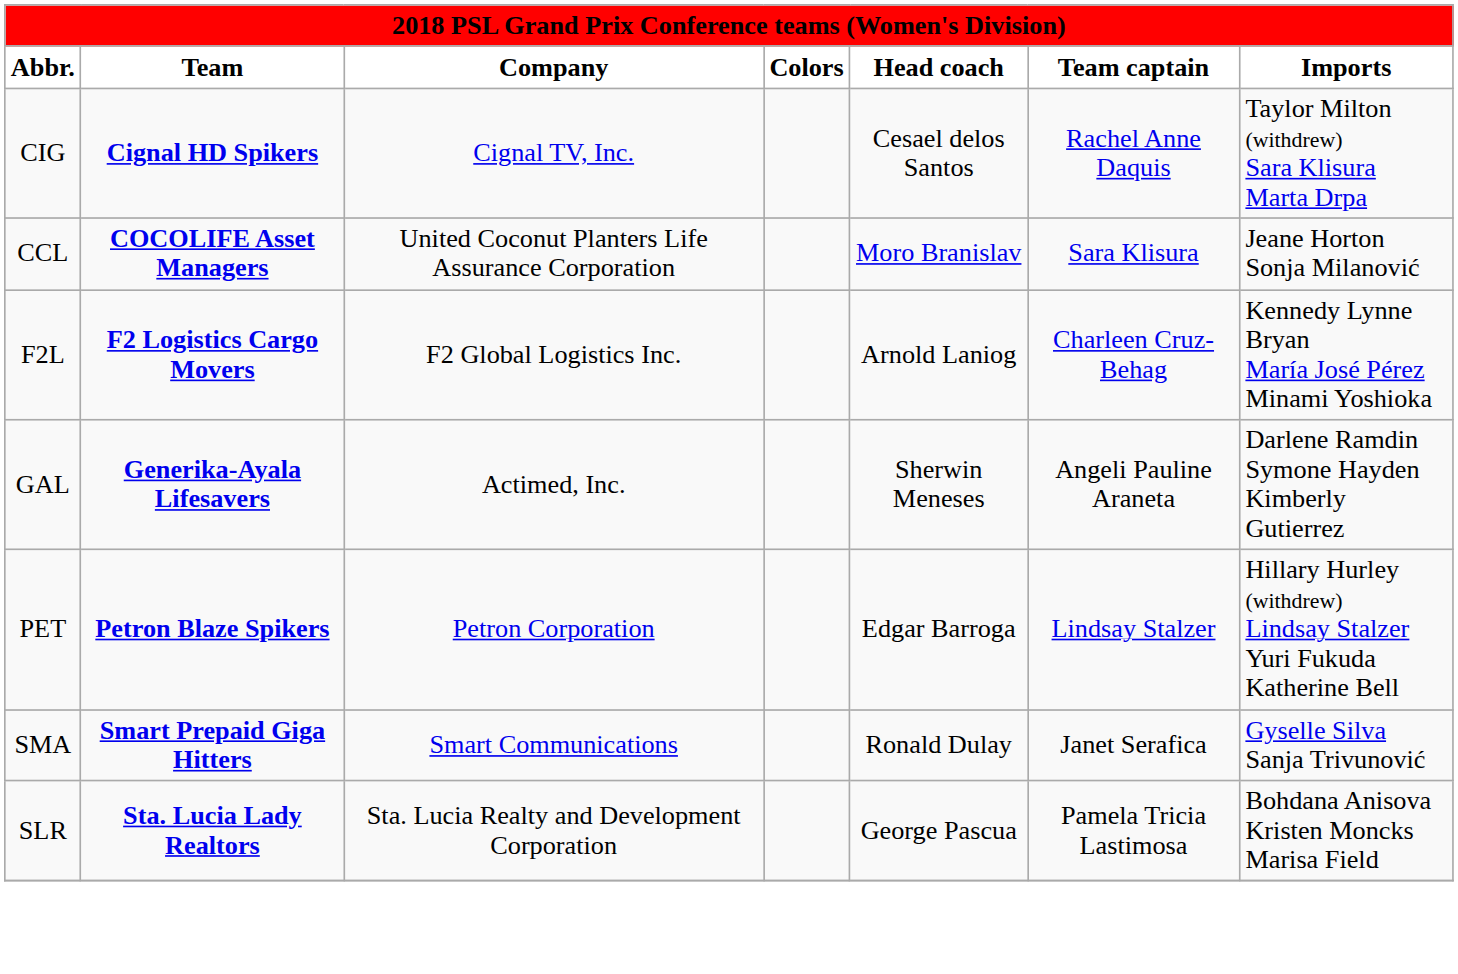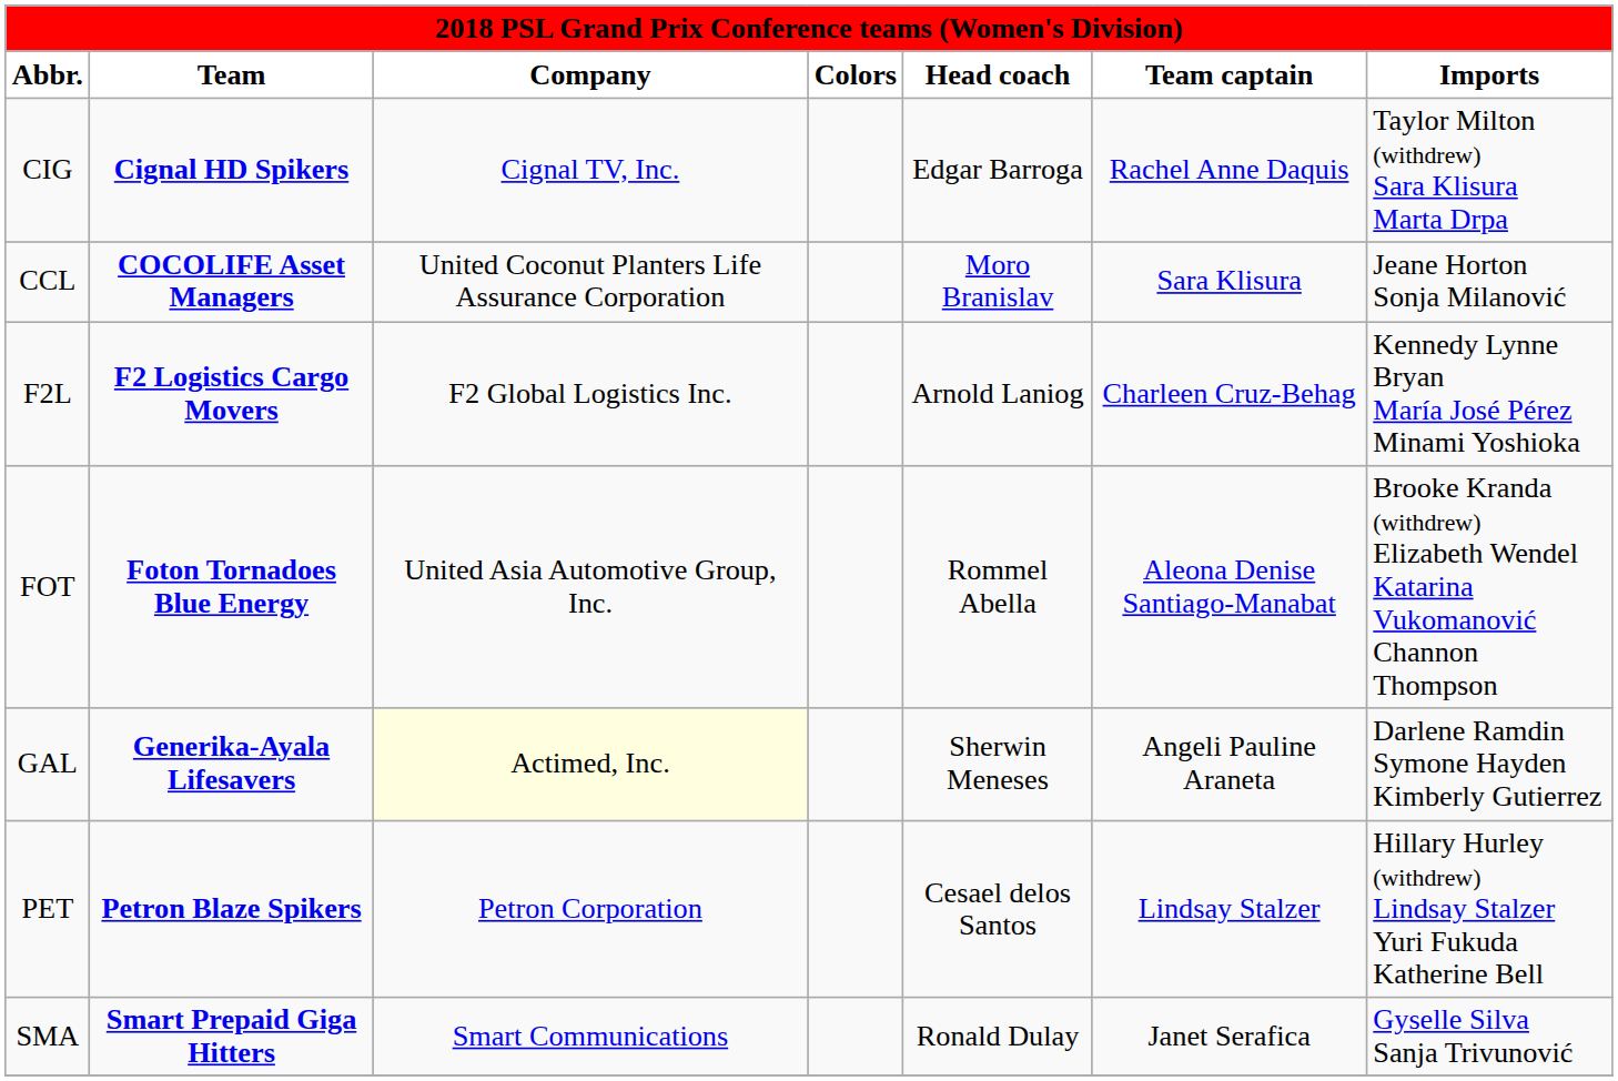CIG | Head coach: Cesael delos Santos -> Edgar Barroga
+ row: FOT | Foton Tornadoes Blue Energy | United Asia Automotive Group, Inc. | Rommel Abella | Aleona Denise Santiago-Manabat | Brooke Kranda (withdrew) Elizabeth Wendel Katarina Vukomanović Channon Thompson
GAL | Company: no background -> lightyellow background
PET | Head coach: Edgar Barroga -> Cesael delos Santos
- row: SLR | Sta. Lucia Lady Realtors | Sta. Lucia Realty and Development Corporation | George Pascua | Pamela Tricia Lastimosa | Bohdana Anisova Kristen Moncks Marisa Field
